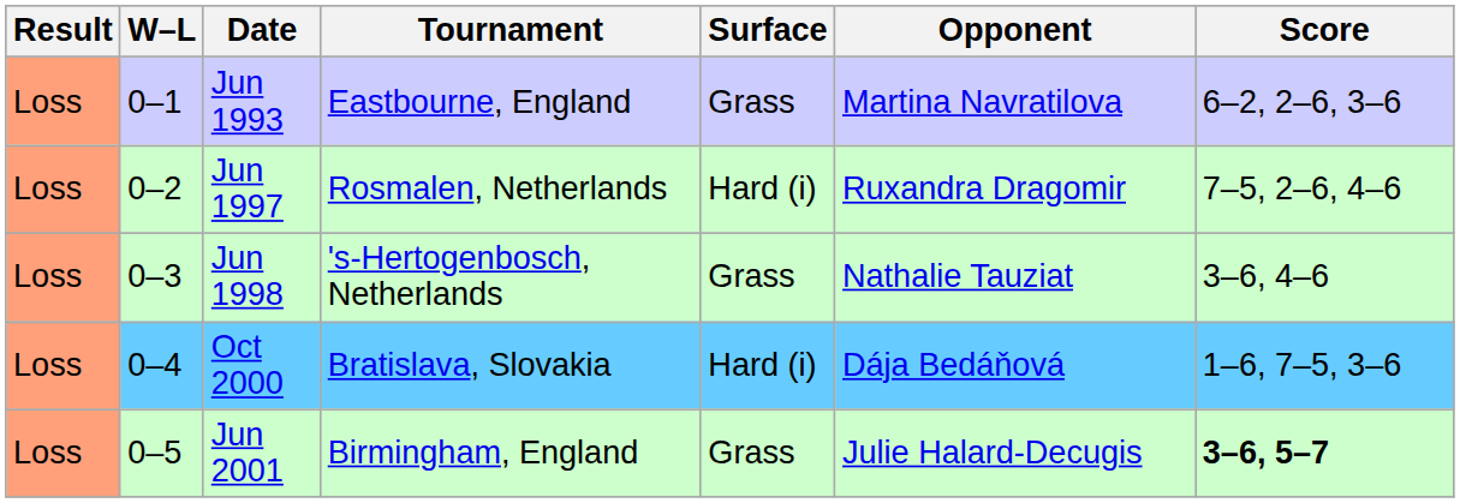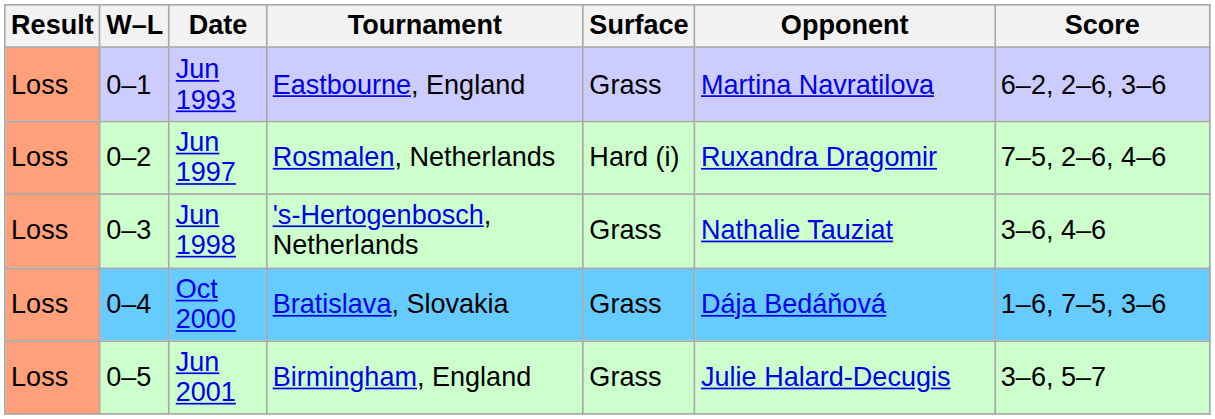Oct 2000 | Surface: Hard (i) -> Grass
Jun 2001 | Score: bold -> normal
